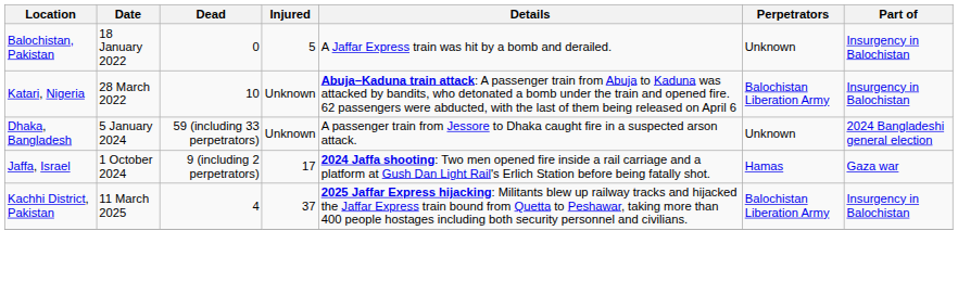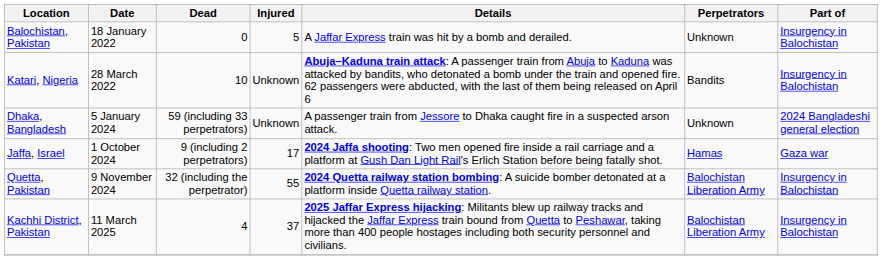Katari, Nigeria | Perpetrators: Balochistan Liberation Army -> Bandits
+ row: Quetta, Pakistan | 9 November 2024 | 32 (including the perpetrator) | 55 | 2024 Quetta railway station bombing: A suicide bomber detonated at a platform inside Quetta railway station. | Balochistan Liberation Army | Insurgency in Balochistan
